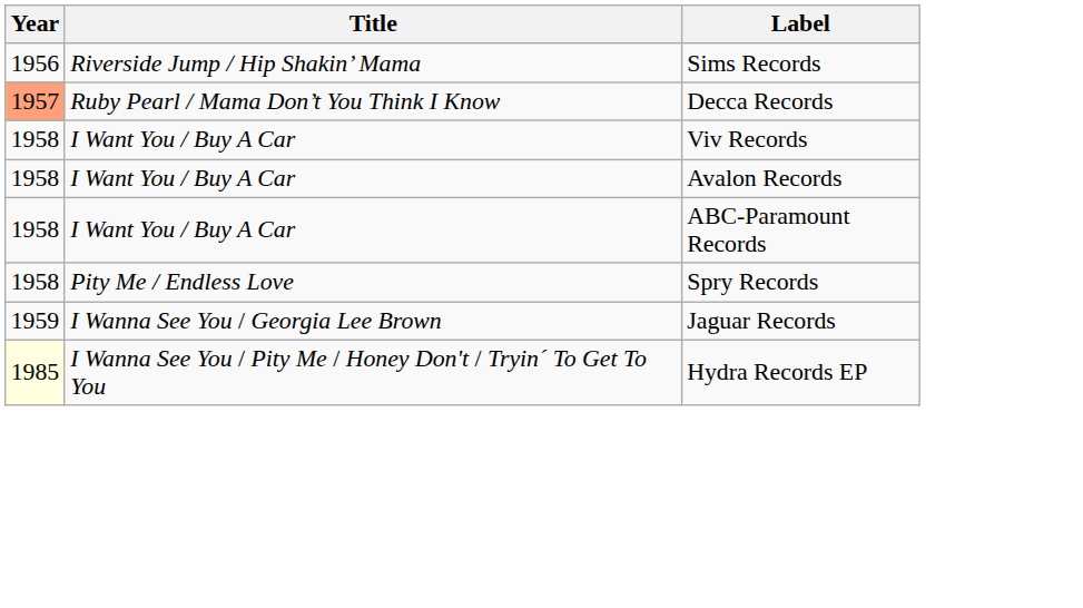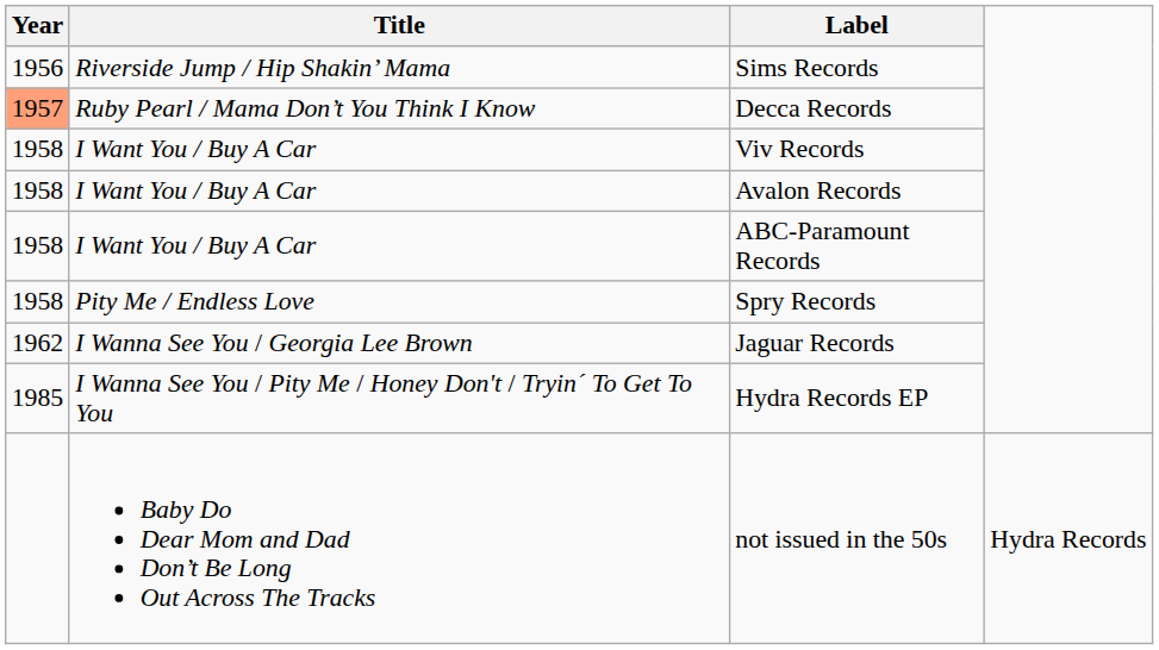Jaguar Records | Year: 1959 -> 1962
Hydra Records EP | Year: lightyellow background -> no background
+ row: Baby Do Dear Mom and Dad Don’t Be Long Out Across The Tracks | not issued in the 50s | Hydra Records
